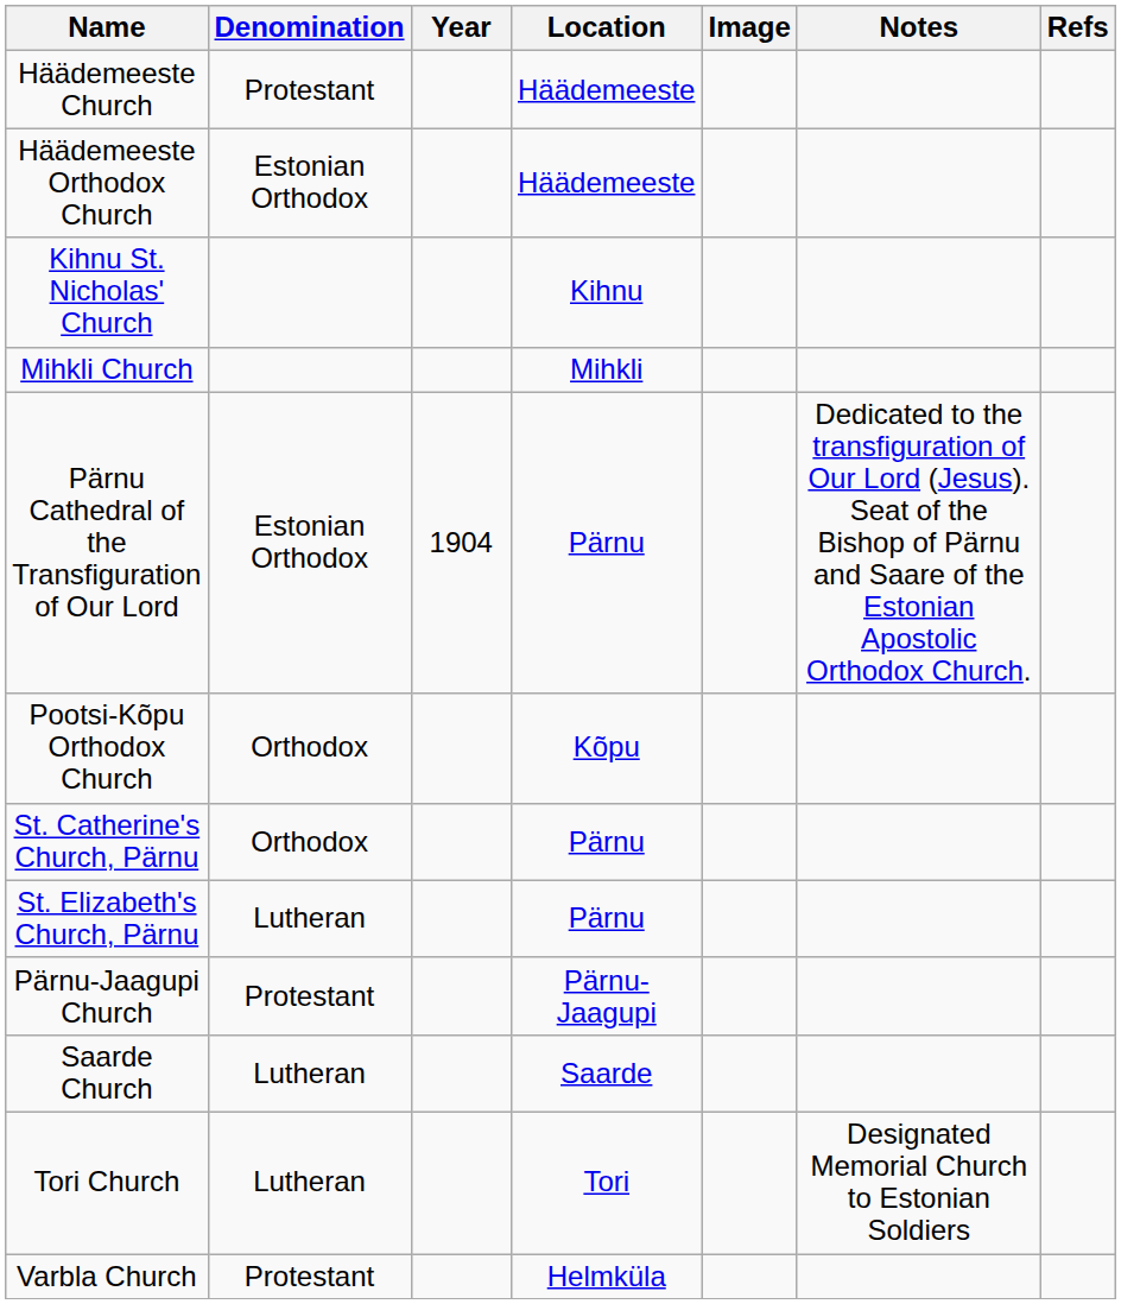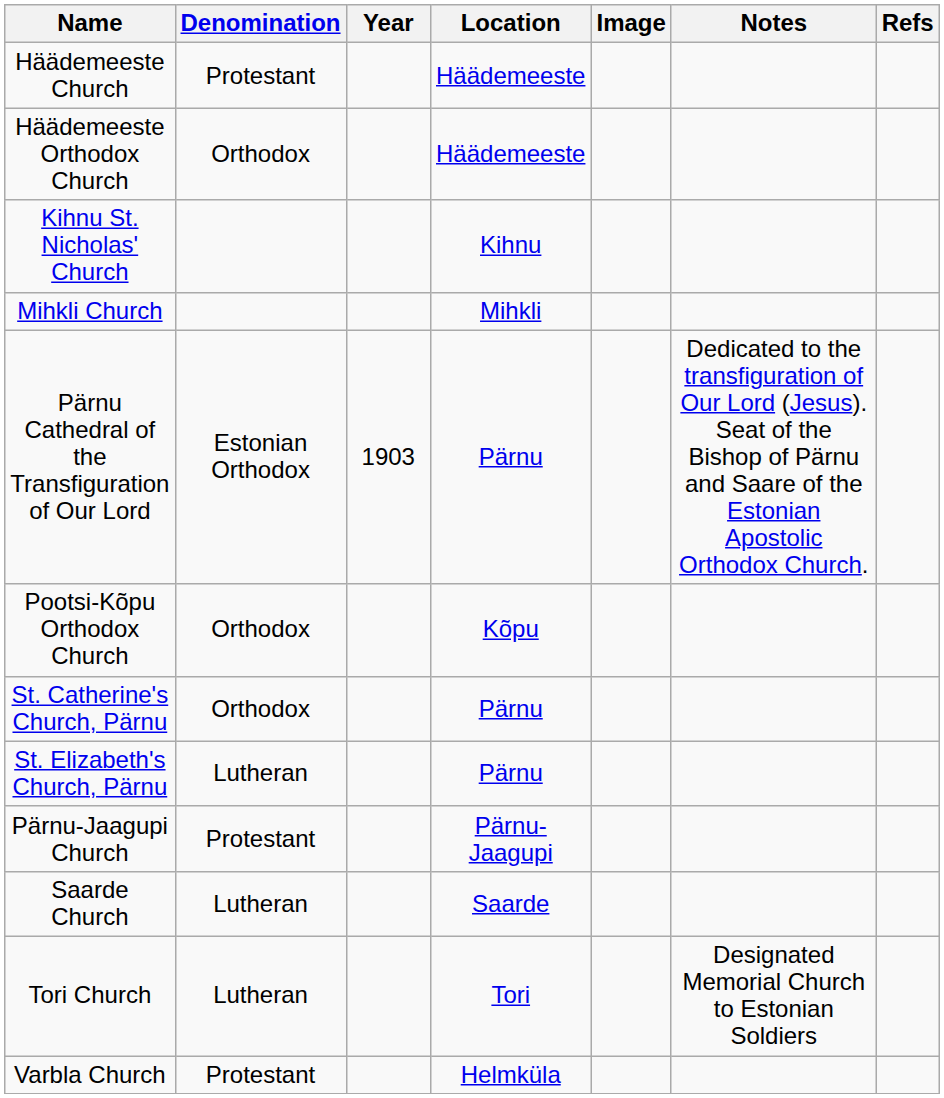Häädemeeste Orthodox Church | Denomination: Estonian Orthodox -> Orthodox
Pärnu Cathedral of the Transfiguration of Our Lord | Year: 1904 -> 1903
